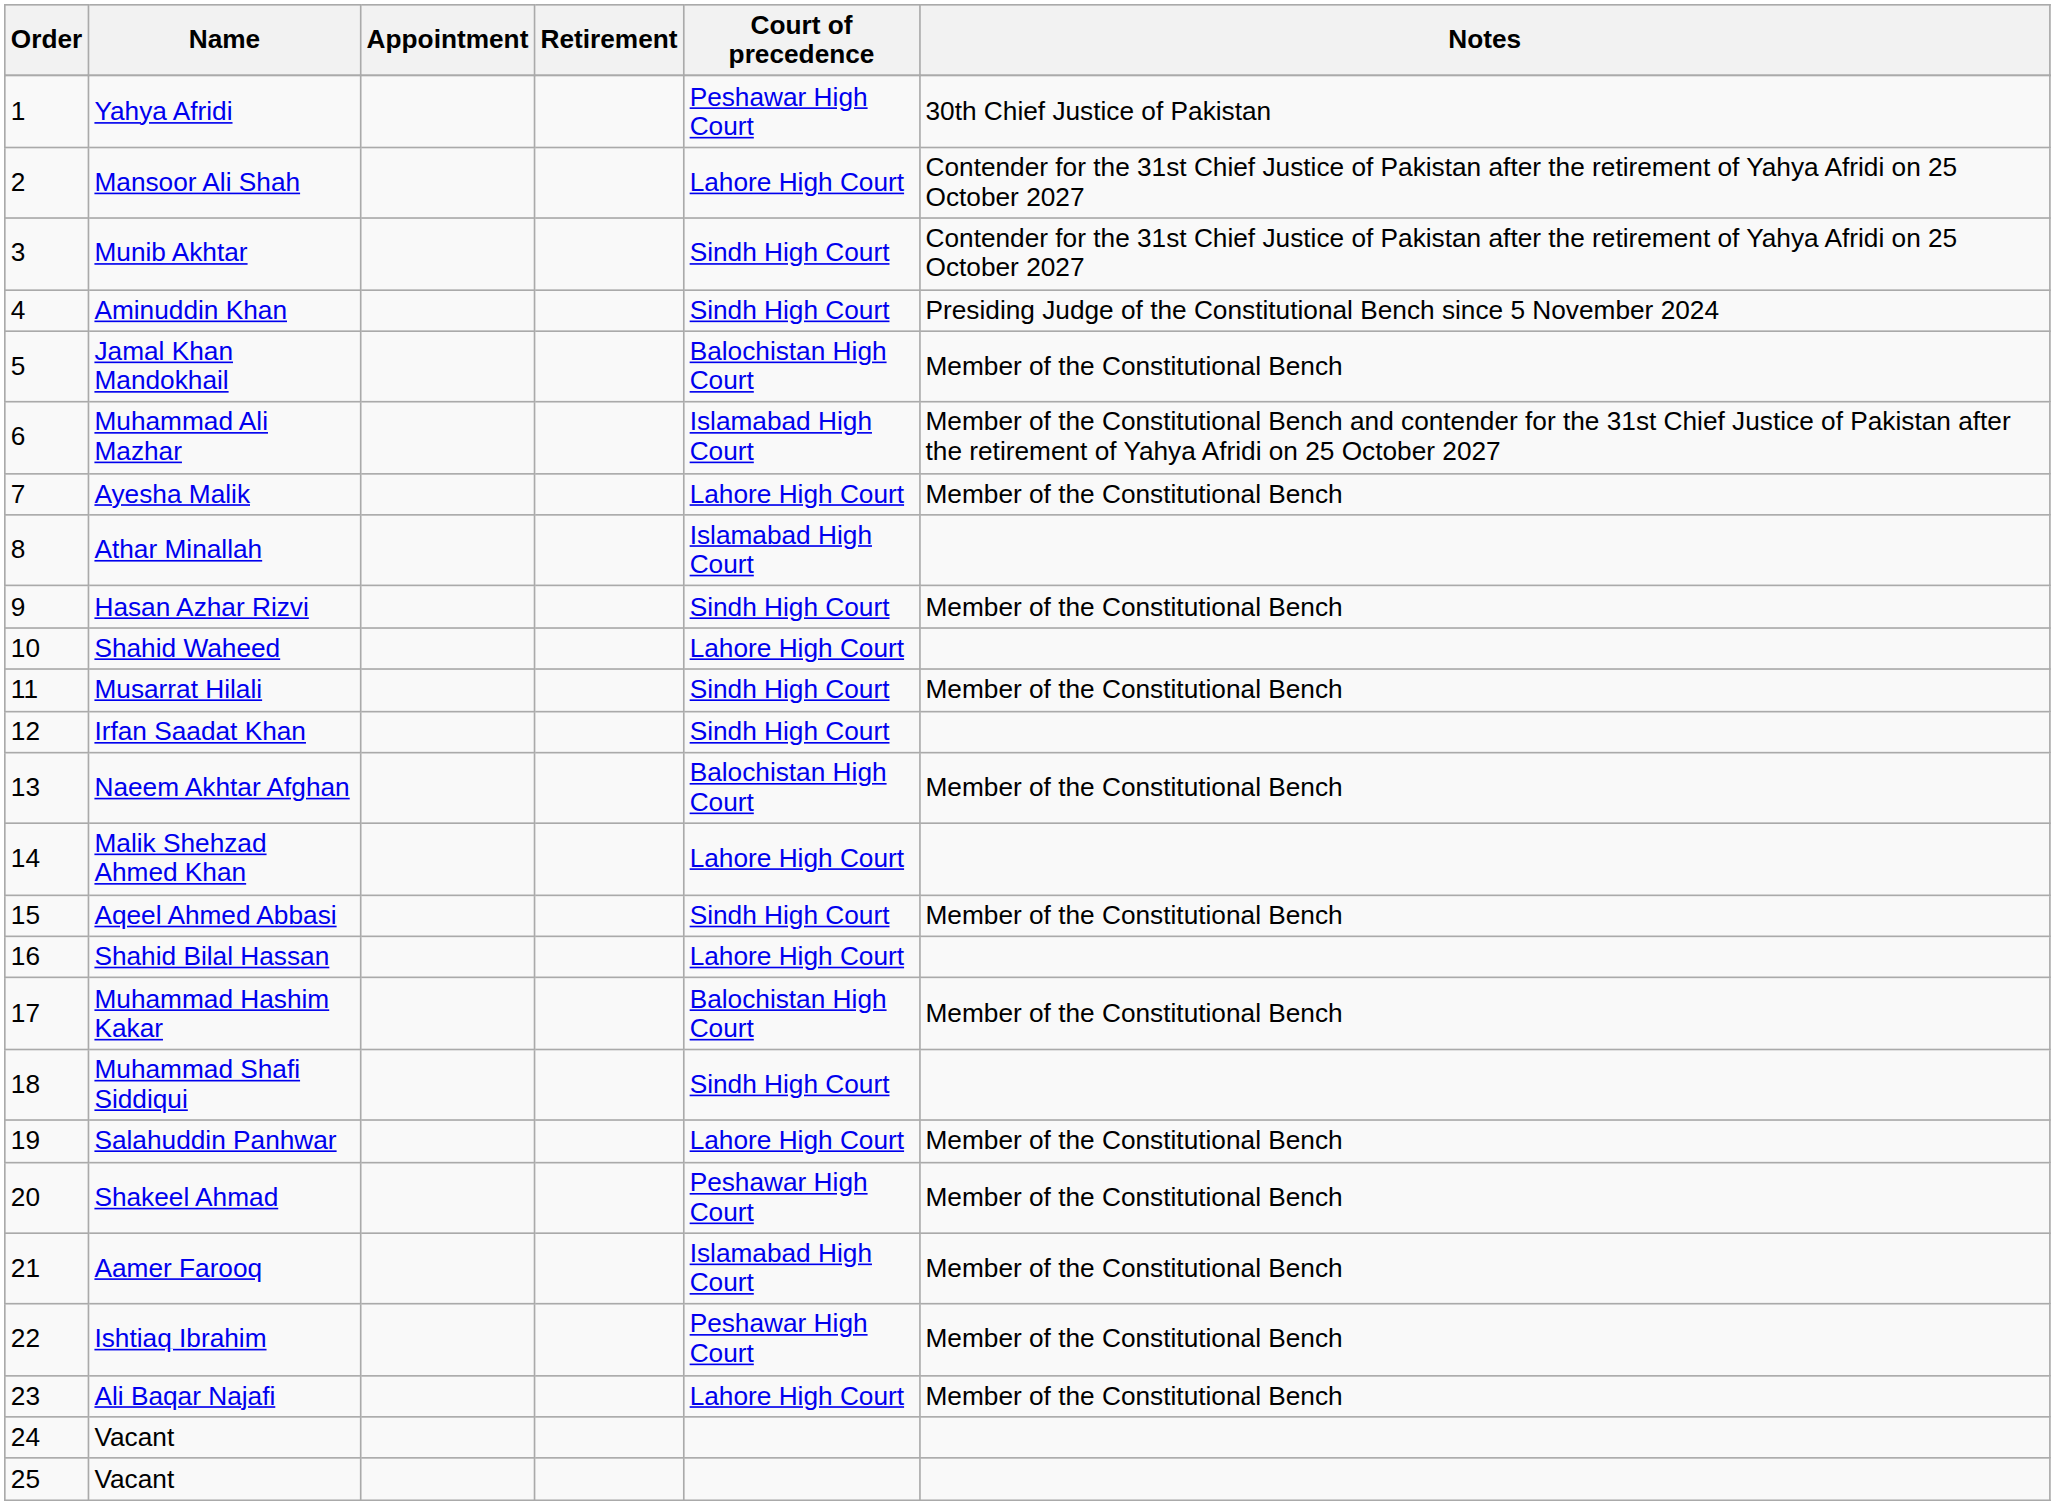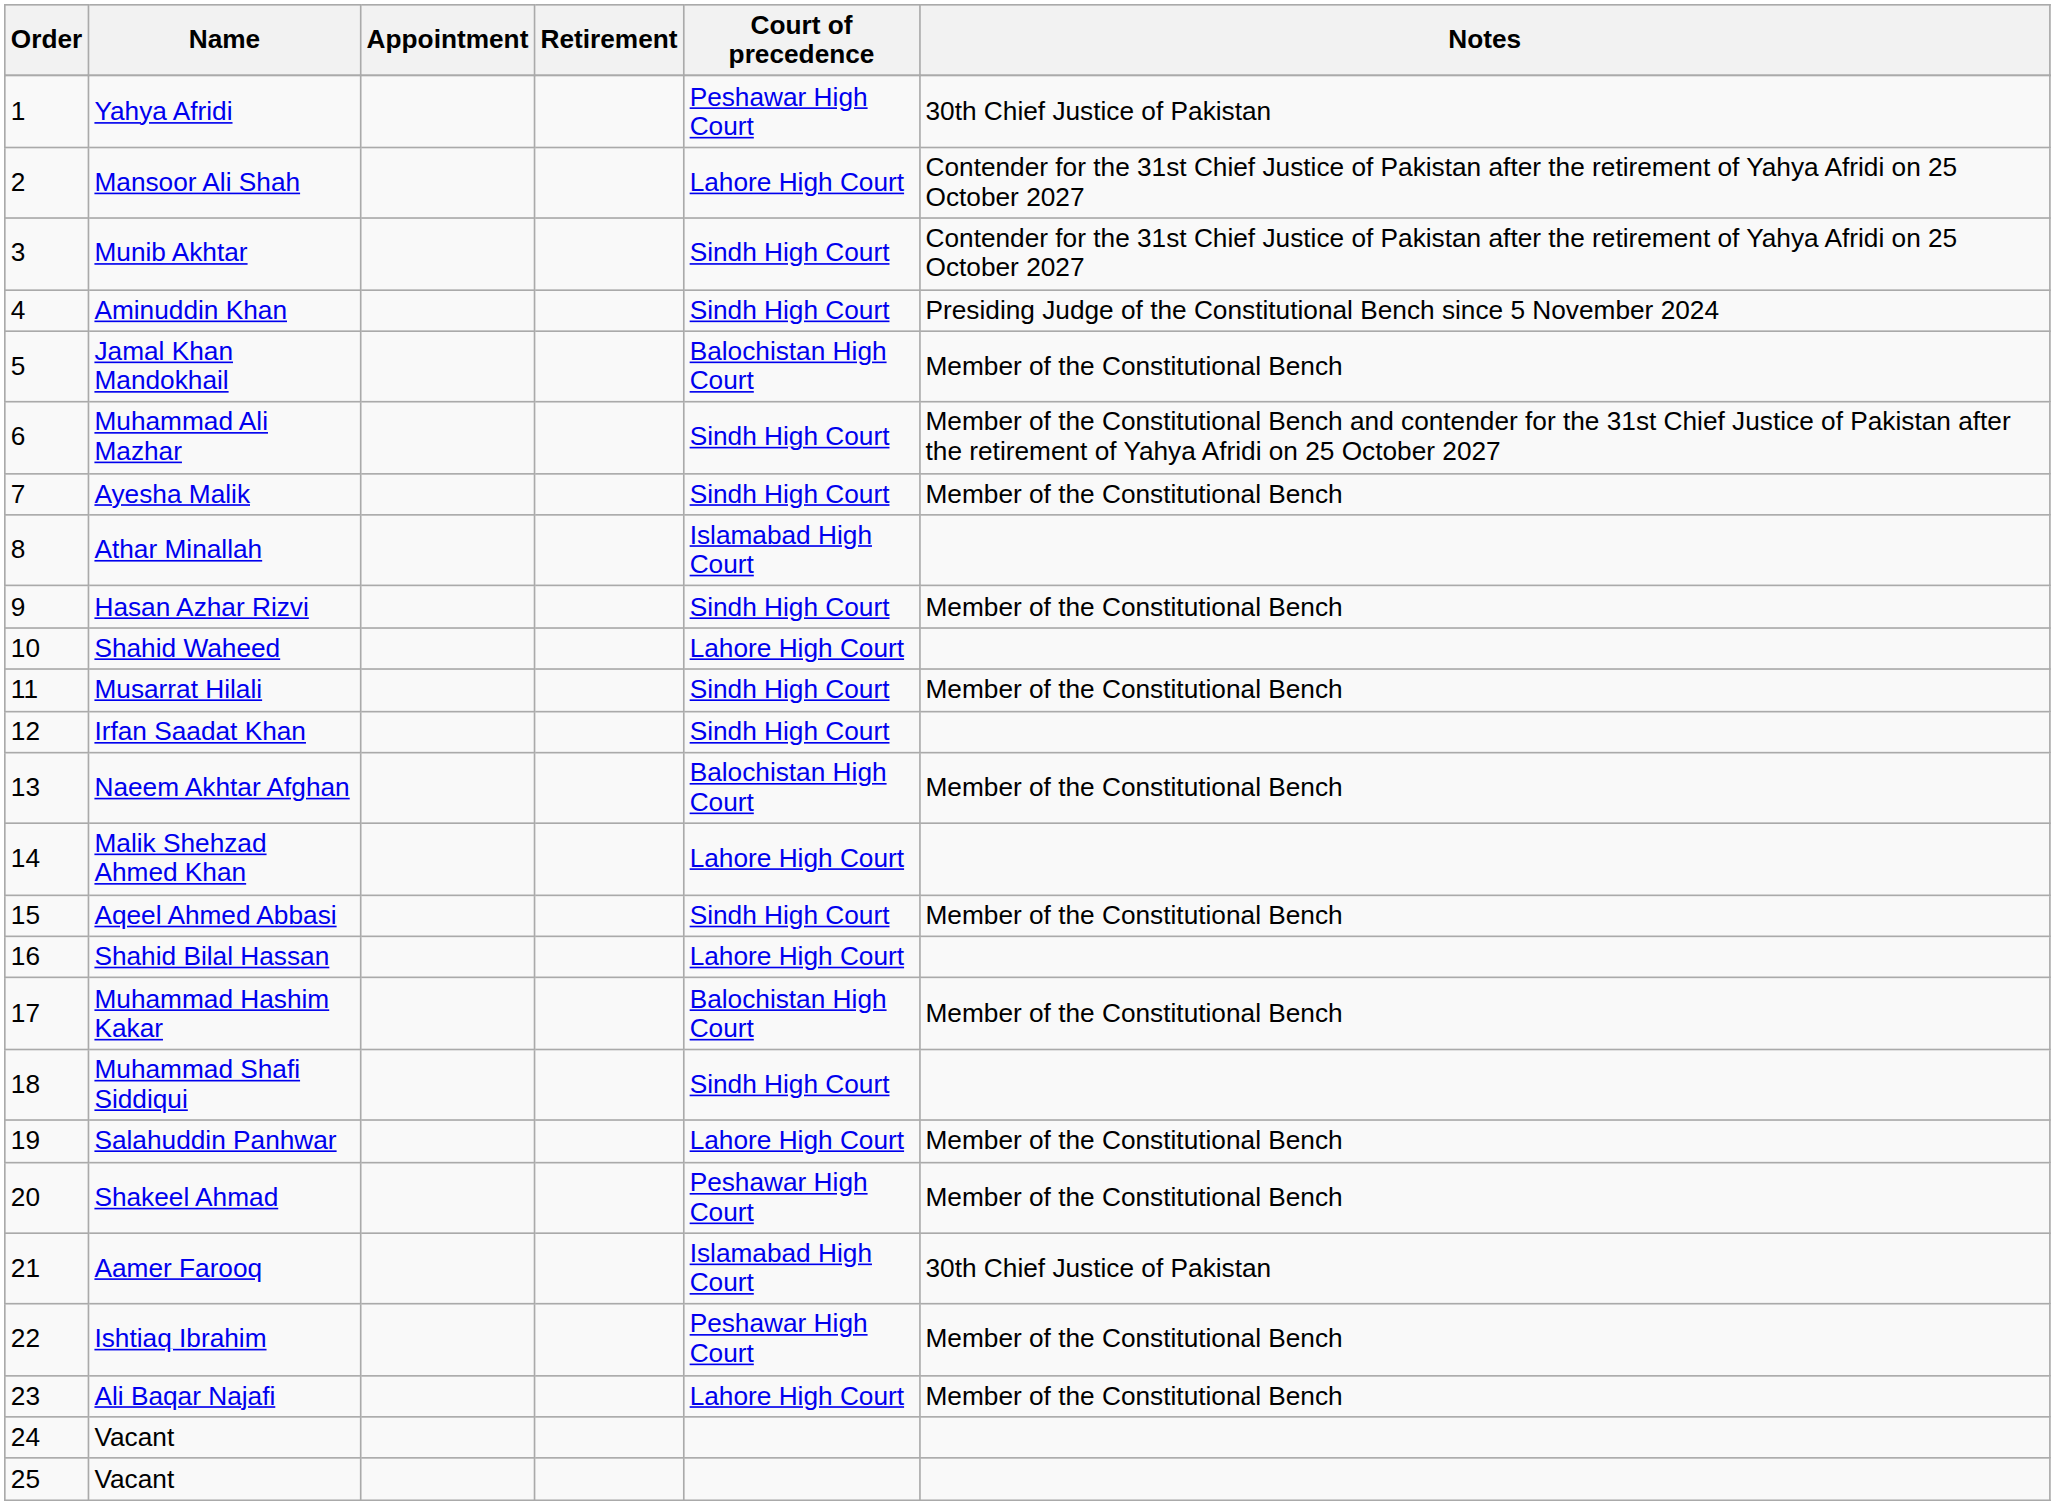Muhammad Ali Mazhar | Court of precedence: Islamabad High Court -> Sindh High Court
Ayesha Malik | Court of precedence: Lahore High Court -> Sindh High Court
Aamer Farooq | Notes: Member of the Constitutional Bench -> 30th Chief Justice of Pakistan
